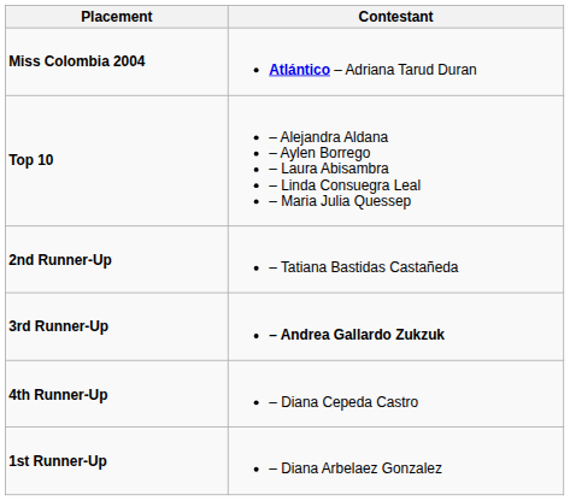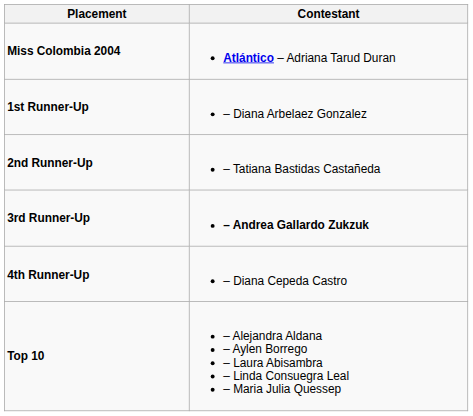rows swapped: 1st Runner-Up <-> Top 10
